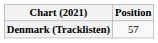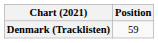Denmark (Tracklisten) | Position: 57 -> 59
